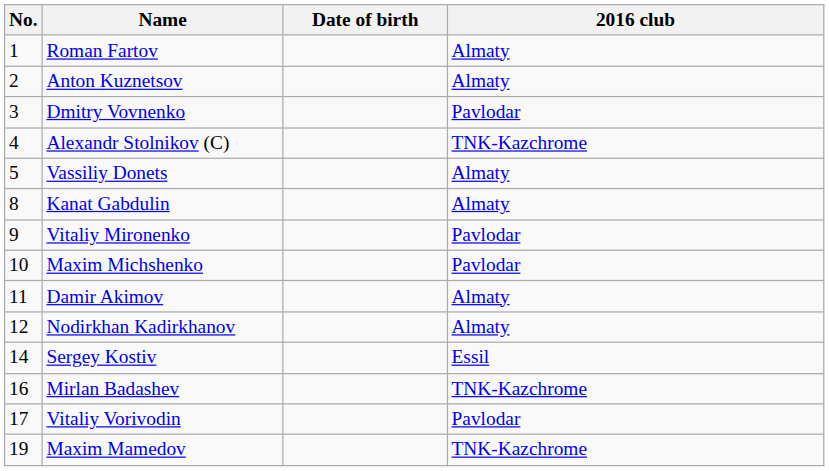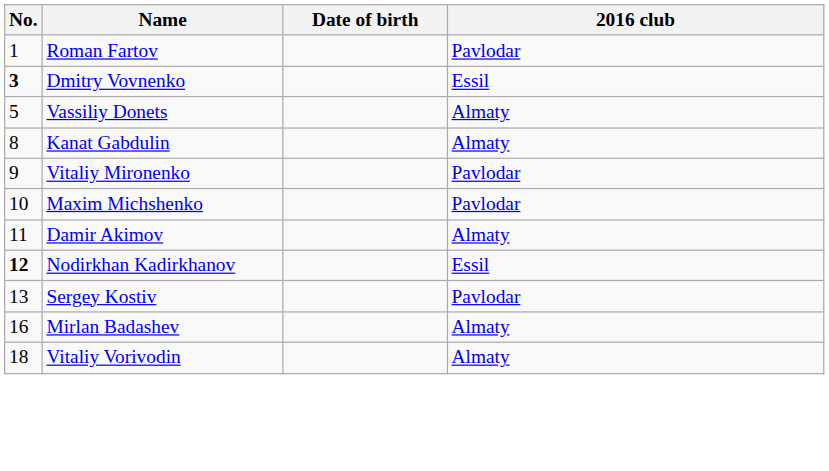Roman Fartov | 2016 club: Almaty -> Pavlodar
- row: 2 | Anton Kuznetsov | Almaty
Dmitry Vovnenko | No.: normal -> bold
Dmitry Vovnenko | 2016 club: Pavlodar -> Essil
- row: 4 | Alexandr Stolnikov (C) | TNK-Kazchrome
Nodirkhan Kadirkhanov | No.: normal -> bold
Nodirkhan Kadirkhanov | 2016 club: Almaty -> Essil
Sergey Kostiv | No.: 14 -> 13
Sergey Kostiv | 2016 club: Essil -> Pavlodar
Mirlan Badashev | 2016 club: TNK-Kazchrome -> Almaty
Vitaliy Vorivodin | No.: 17 -> 18
Vitaliy Vorivodin | 2016 club: Pavlodar -> Almaty
- row: 19 | Maxim Mamedov | TNK-Kazchrome
